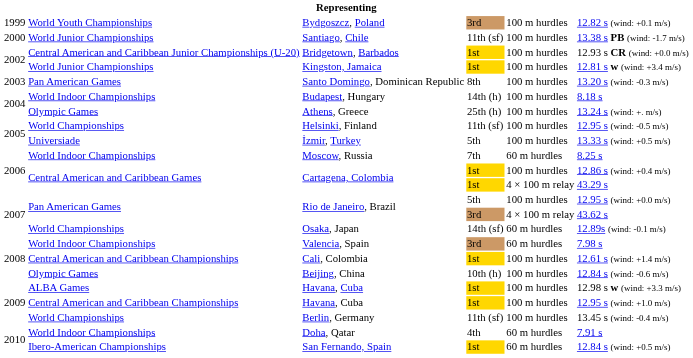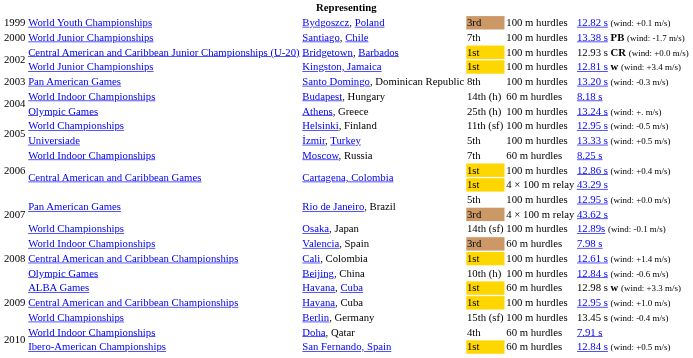Santiago, Chile | column 4: 11th (sf) -> 7th
Budapest, Hungary | column 5: 100 m hurdles -> 60 m hurdles
Osaka, Japan | column 5: 60 m hurdles -> 100 m hurdles
ALBA Games / Havana, Cuba | column 5: 100 m hurdles -> 60 m hurdles
Berlin, Germany | column 4: 11th (sf) -> 15th (sf)
